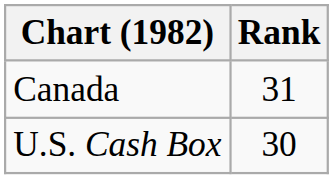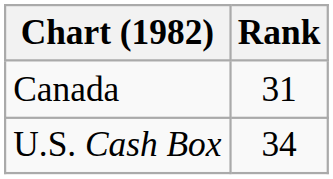U.S. Cash Box | Rank: 30 -> 34
